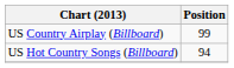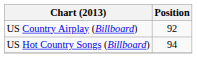US Country Airplay (Billboard) | Position: 99 -> 92
